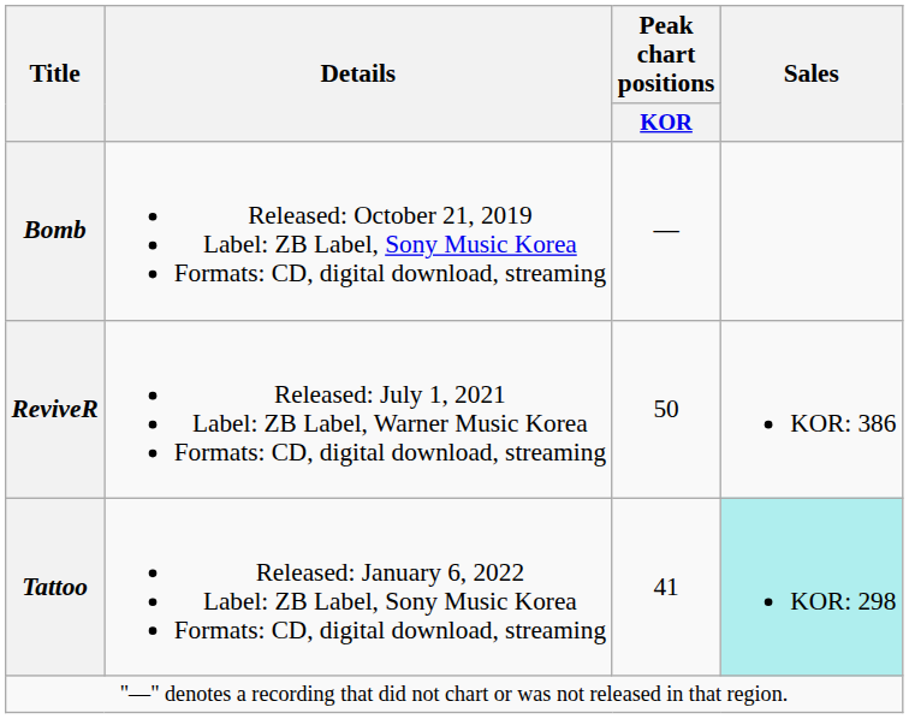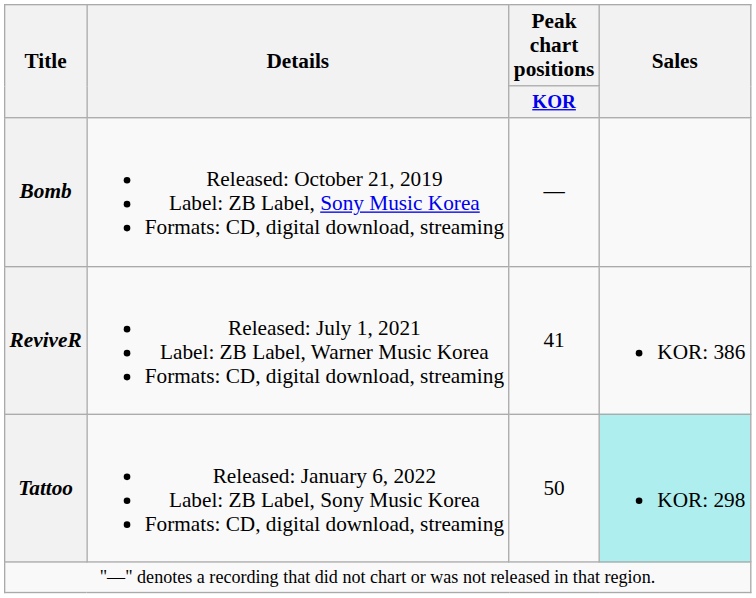ReviveR | Peak chart positions / KOR: 50 -> 41
Tattoo | Peak chart positions / KOR: 41 -> 50
